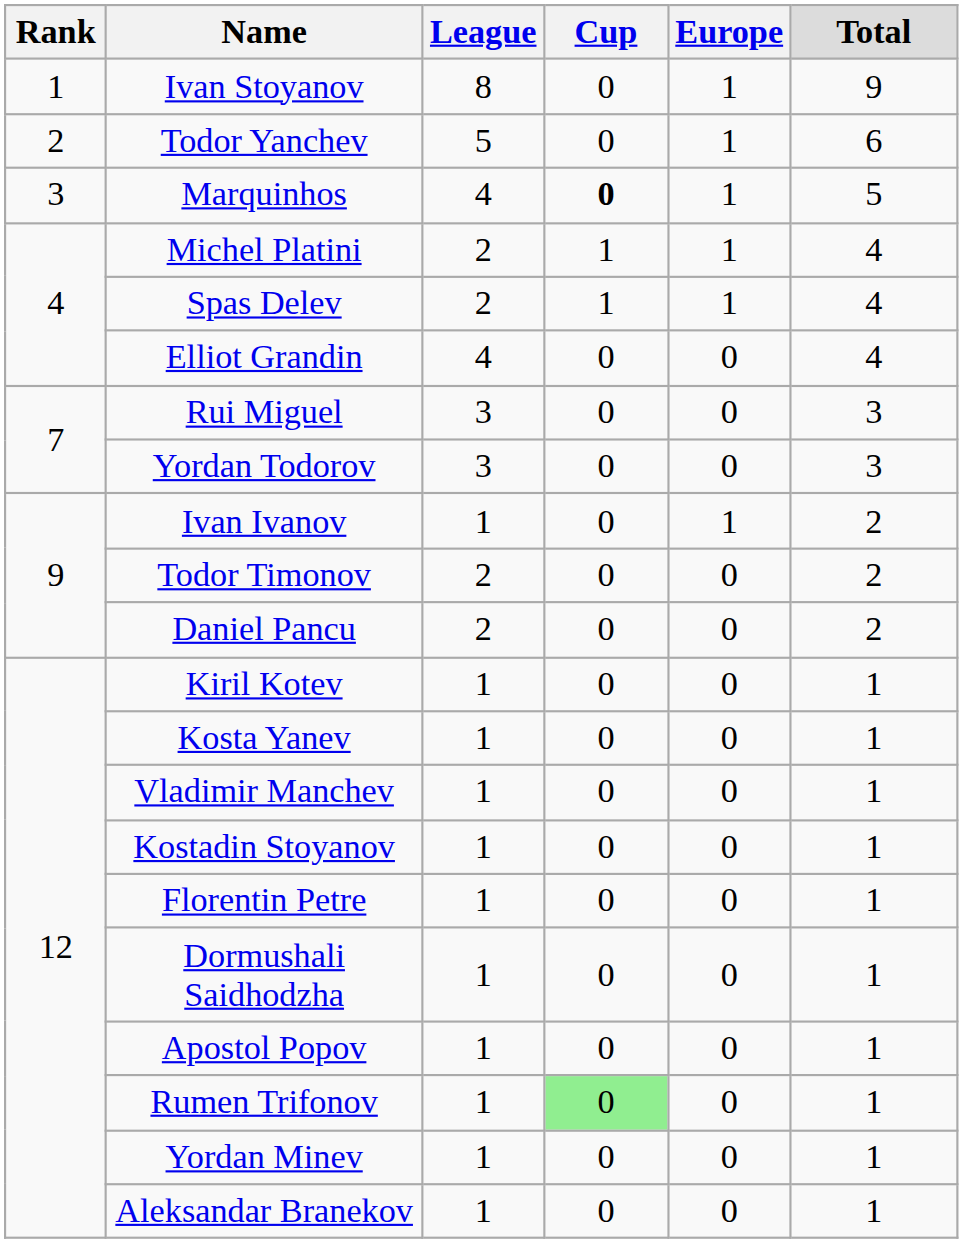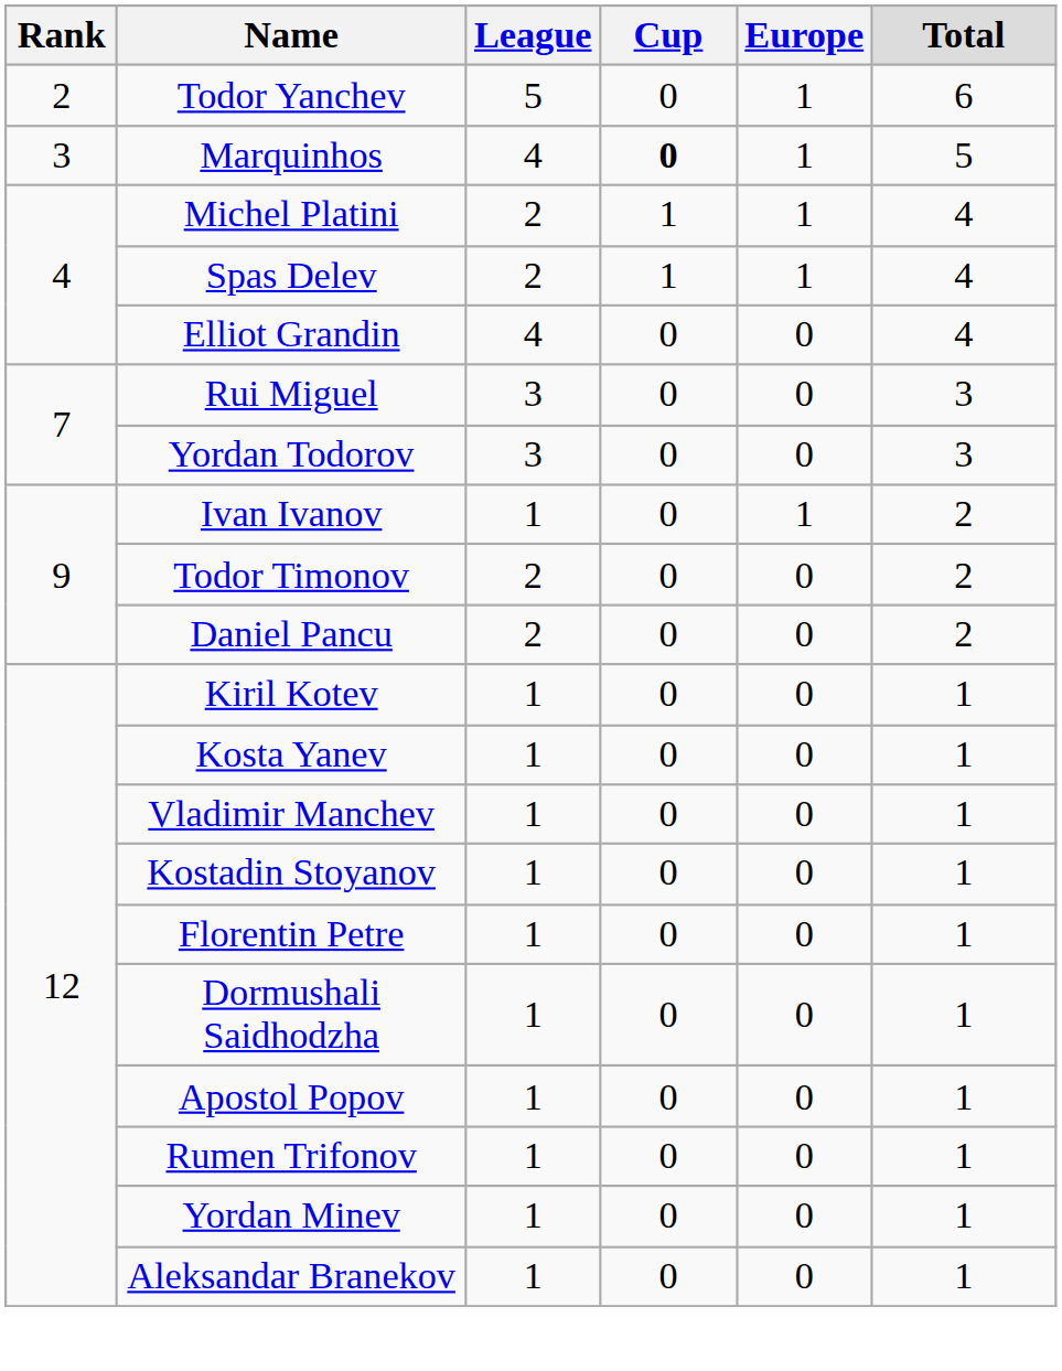- row: 1 | Ivan Stoyanov | 8 | 0 | 1 | 9
Rumen Trifonov | Cup: lightgreen background -> no background
